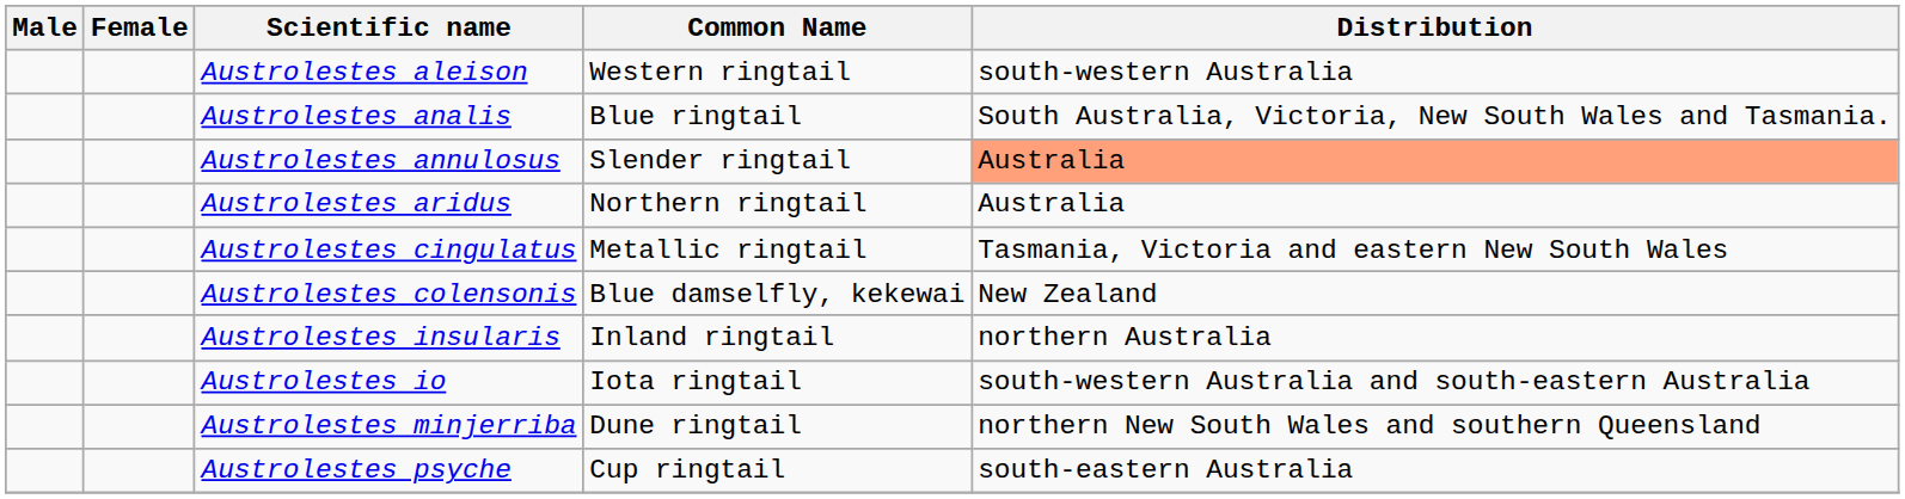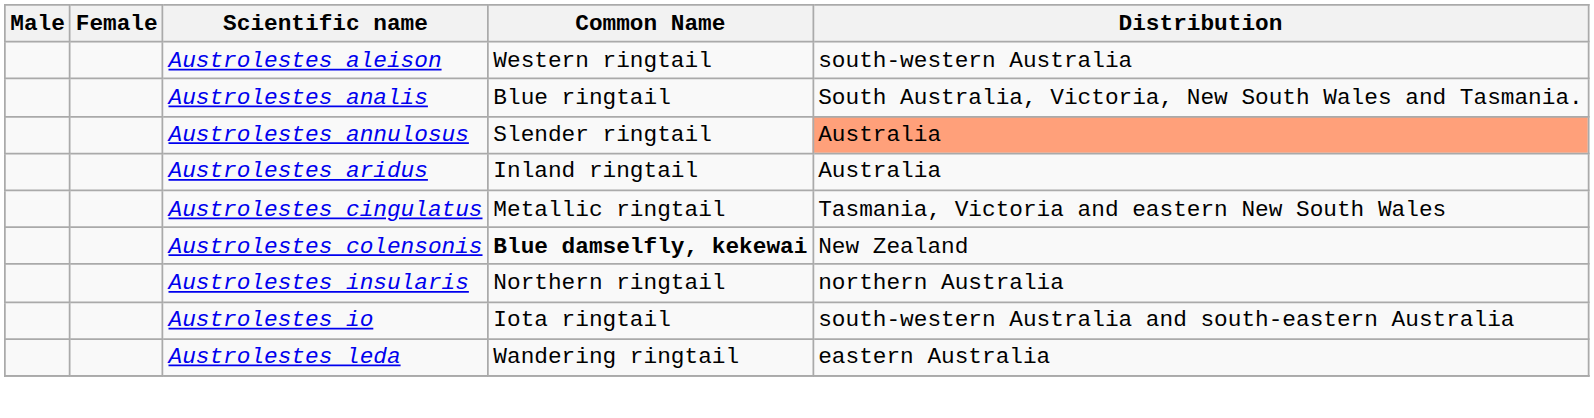Austrolestes aridus | Common Name: Northern ringtail -> Inland ringtail
Austrolestes colensonis | Common Name: normal -> bold
Austrolestes insularis | Common Name: Inland ringtail -> Northern ringtail
+ row: Austrolestes leda | Wandering ringtail | eastern Australia
- row: Austrolestes minjerriba | Dune ringtail | northern New South Wales and southern Queensland
- row: Austrolestes psyche | Cup ringtail | south-eastern Australia
